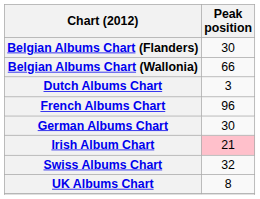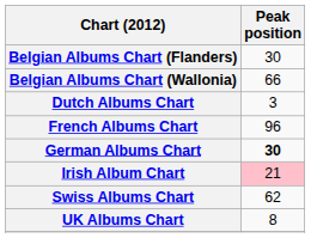German Albums Chart | Peak position: normal -> bold
Swiss Albums Chart | Peak position: 32 -> 62
